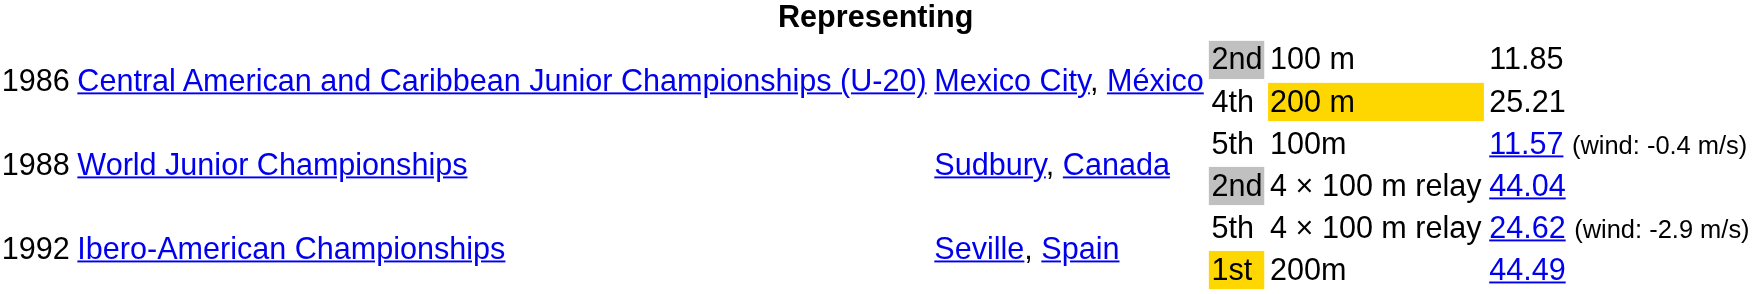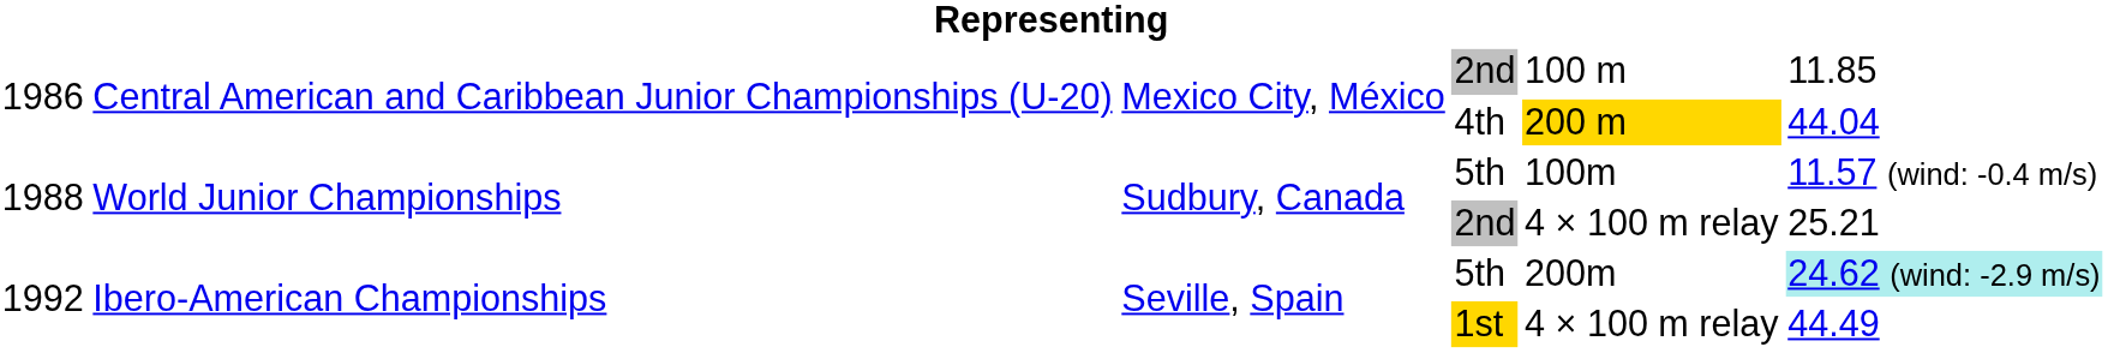4th | column 6: 25.21 -> 44.04
1988 / 2nd | column 6: 44.04 -> 25.21
1992 / 5th | column 5: 4 × 100 m relay -> 200m
1992 / 5th | column 6: no background -> paleturquoise background
1st | column 5: 200m -> 4 × 100 m relay
